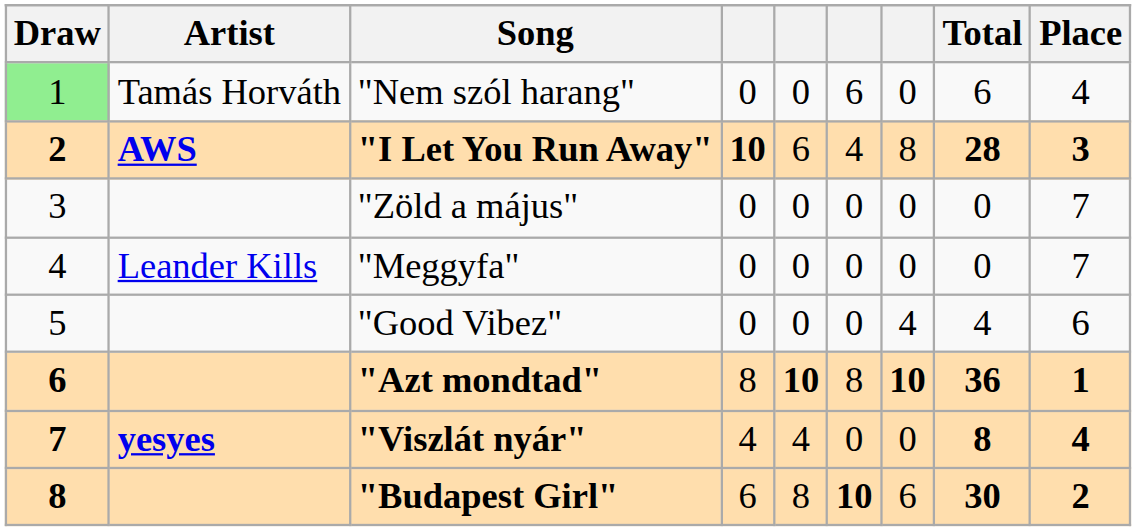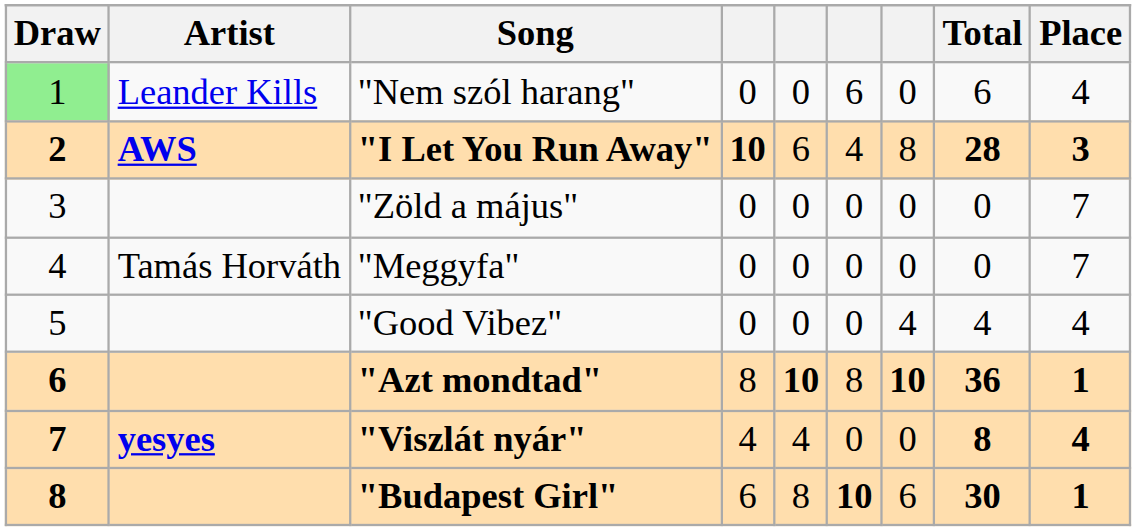"Nem szól harang" | Artist: Tamás Horváth -> Leander Kills
"Meggyfa" | Artist: Leander Kills -> Tamás Horváth
"Good Vibez" | Place: 6 -> 4
"Budapest Girl" | Place: 2 -> 1
